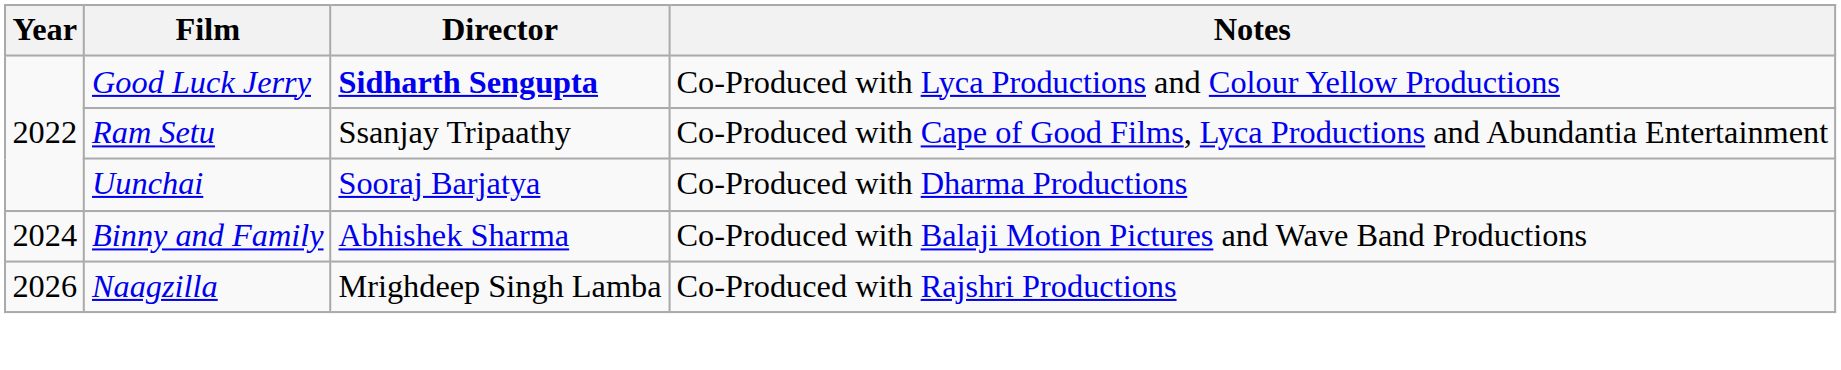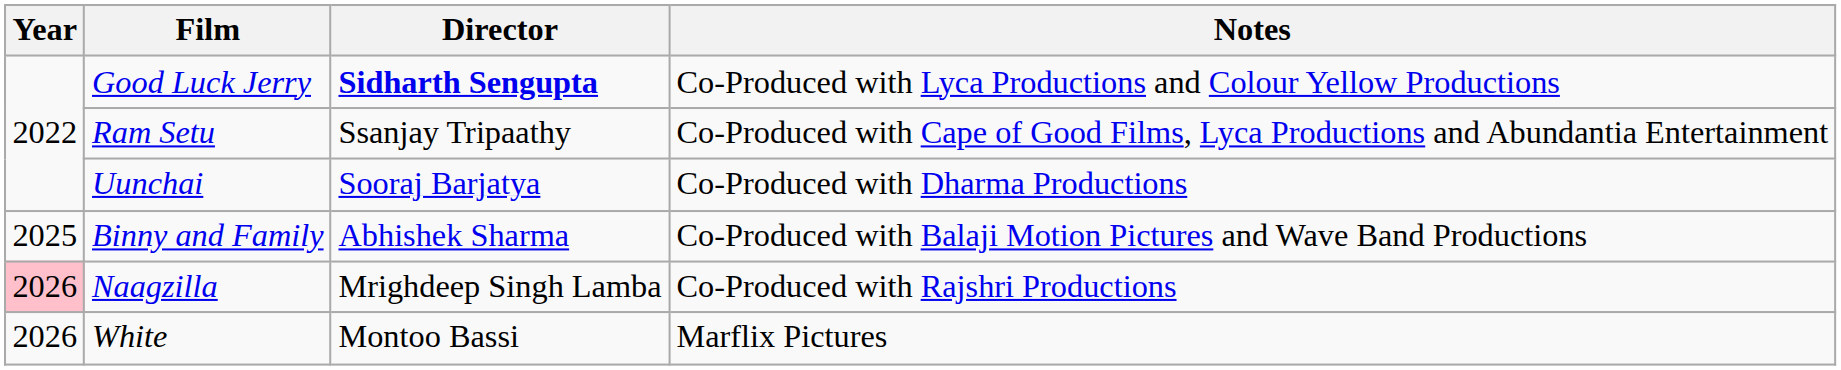Binny and Family | Year: 2024 -> 2025
Naagzilla | Year: no background -> pink background
+ row: 2026 | White | Montoo Bassi | Marflix Pictures
